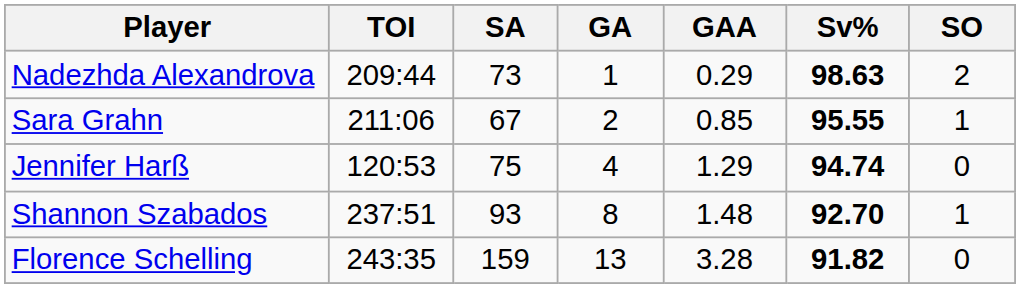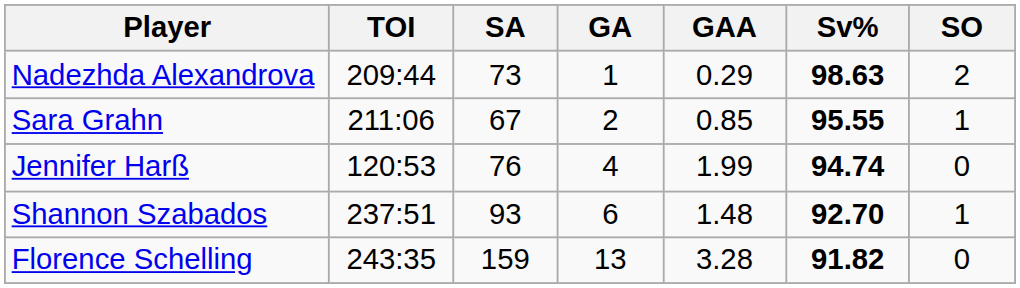Jennifer Harß | SA: 75 -> 76
Jennifer Harß | GAA: 1.29 -> 1.99
Shannon Szabados | GA: 8 -> 6
